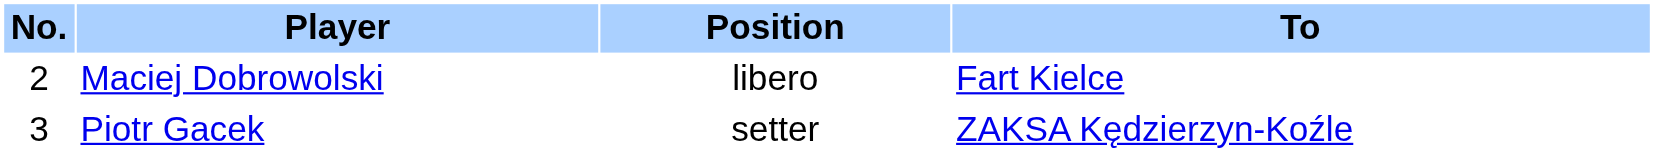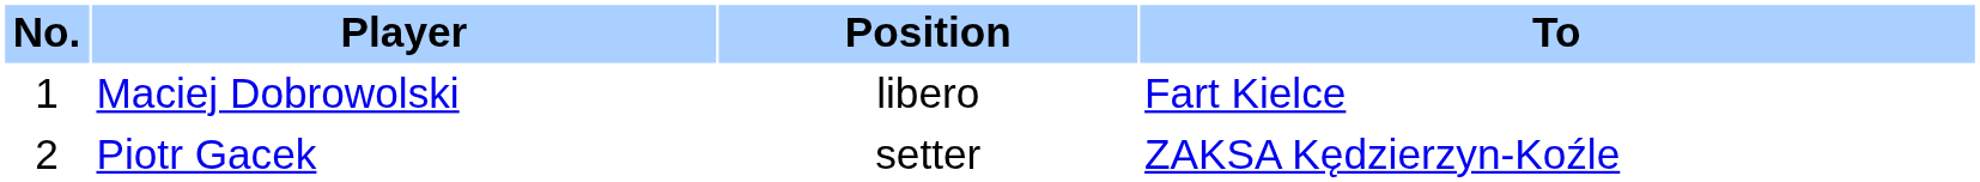Maciej Dobrowolski | No.: 2 -> 1
Piotr Gacek | No.: 3 -> 2
